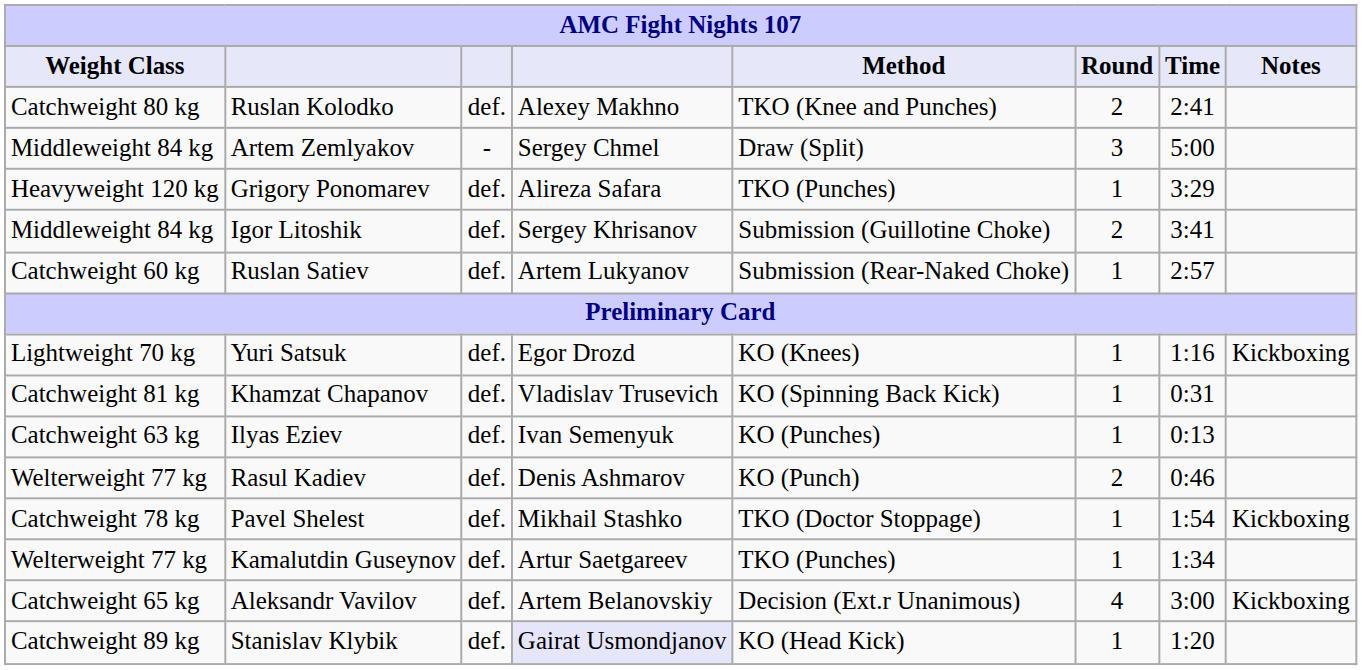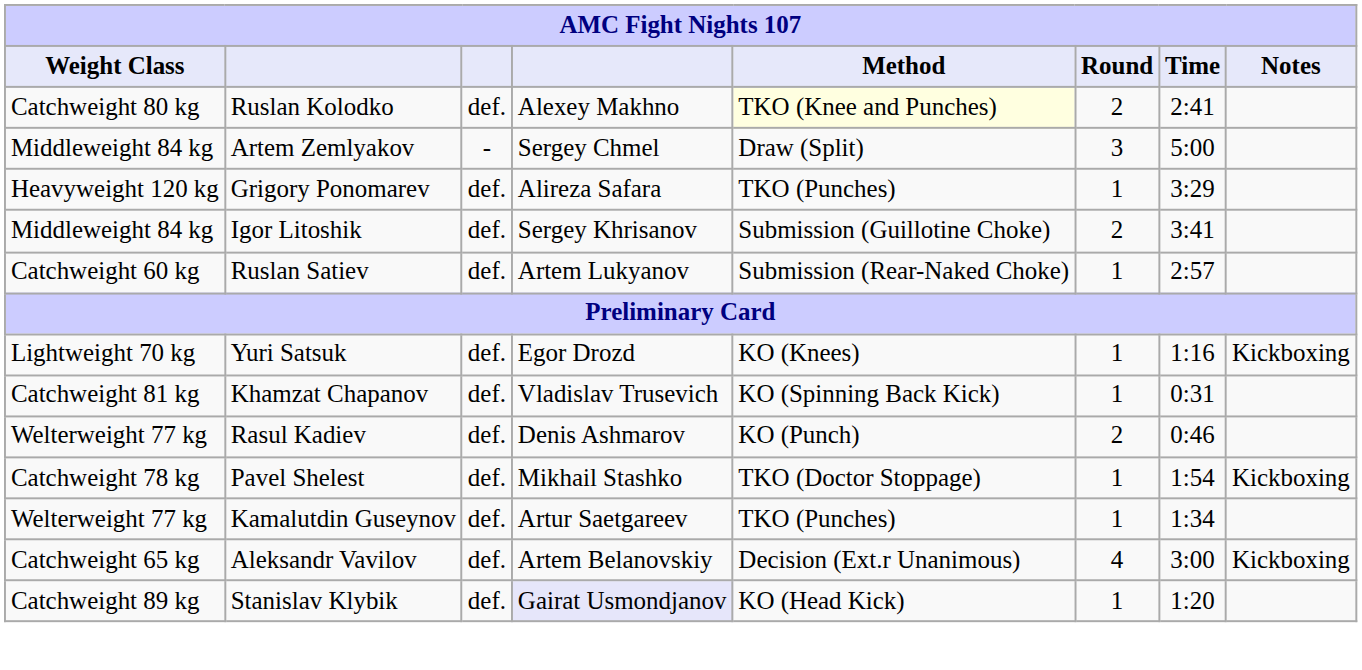Ruslan Kolodko | Method: no background -> lightyellow background
- row: Catchweight 63 kg | Ilyas Eziev | def. | Ivan Semenyuk | KO (Punches) | 1 | 0:13
